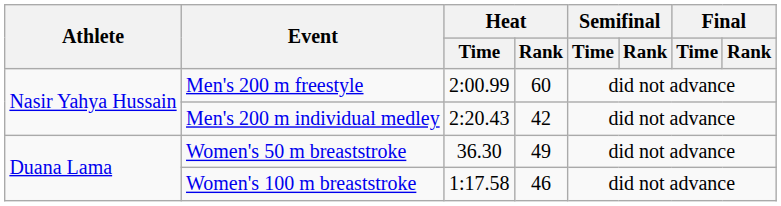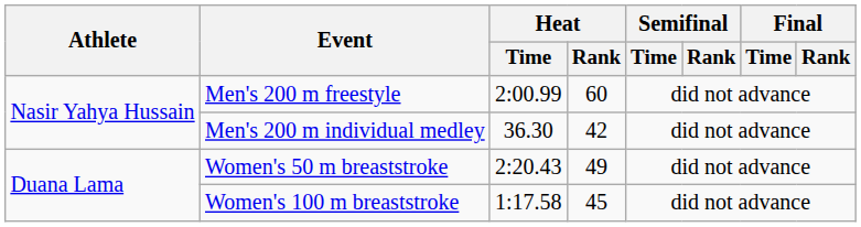Men's 200 m individual medley | Heat / Time: 2:20.43 -> 36.30
Women's 50 m breaststroke | Heat / Time: 36.30 -> 2:20.43
Women's 100 m breaststroke | Heat / Rank: 46 -> 45
